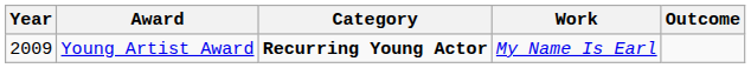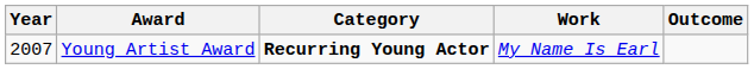Young Artist Award | Year: 2009 -> 2007
